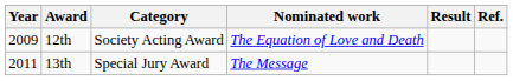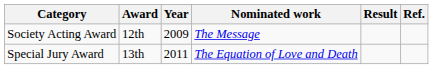columns swapped: Year <-> Category
12th | Nominated work: The Equation of Love and Death -> The Message
13th | Nominated work: The Message -> The Equation of Love and Death
